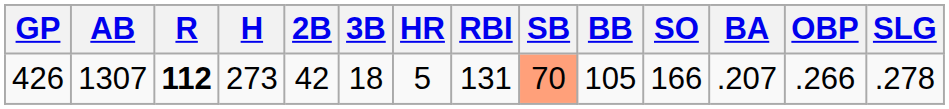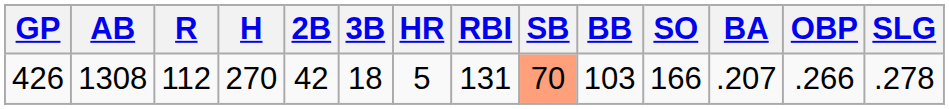426 | AB: 1307 -> 1308
426 | R: bold -> normal
426 | H: 273 -> 270
426 | BB: 105 -> 103
